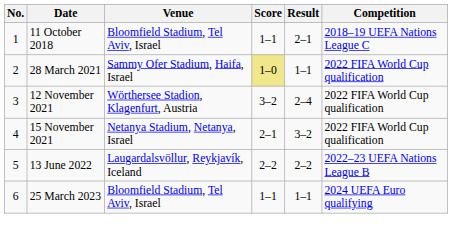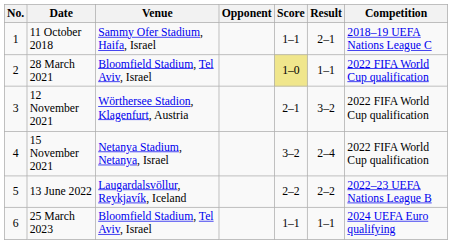+ column: Opponent
11 October 2018 | Venue: Bloomfield Stadium, Tel Aviv, Israel -> Sammy Ofer Stadium, Haifa, Israel
28 March 2021 | Venue: Sammy Ofer Stadium, Haifa, Israel -> Bloomfield Stadium, Tel Aviv, Israel
12 November 2021 | Score: 3–2 -> 2–1
12 November 2021 | Result: 2–4 -> 3–2
15 November 2021 | Score: 2–1 -> 3–2
15 November 2021 | Result: 3–2 -> 2–4
